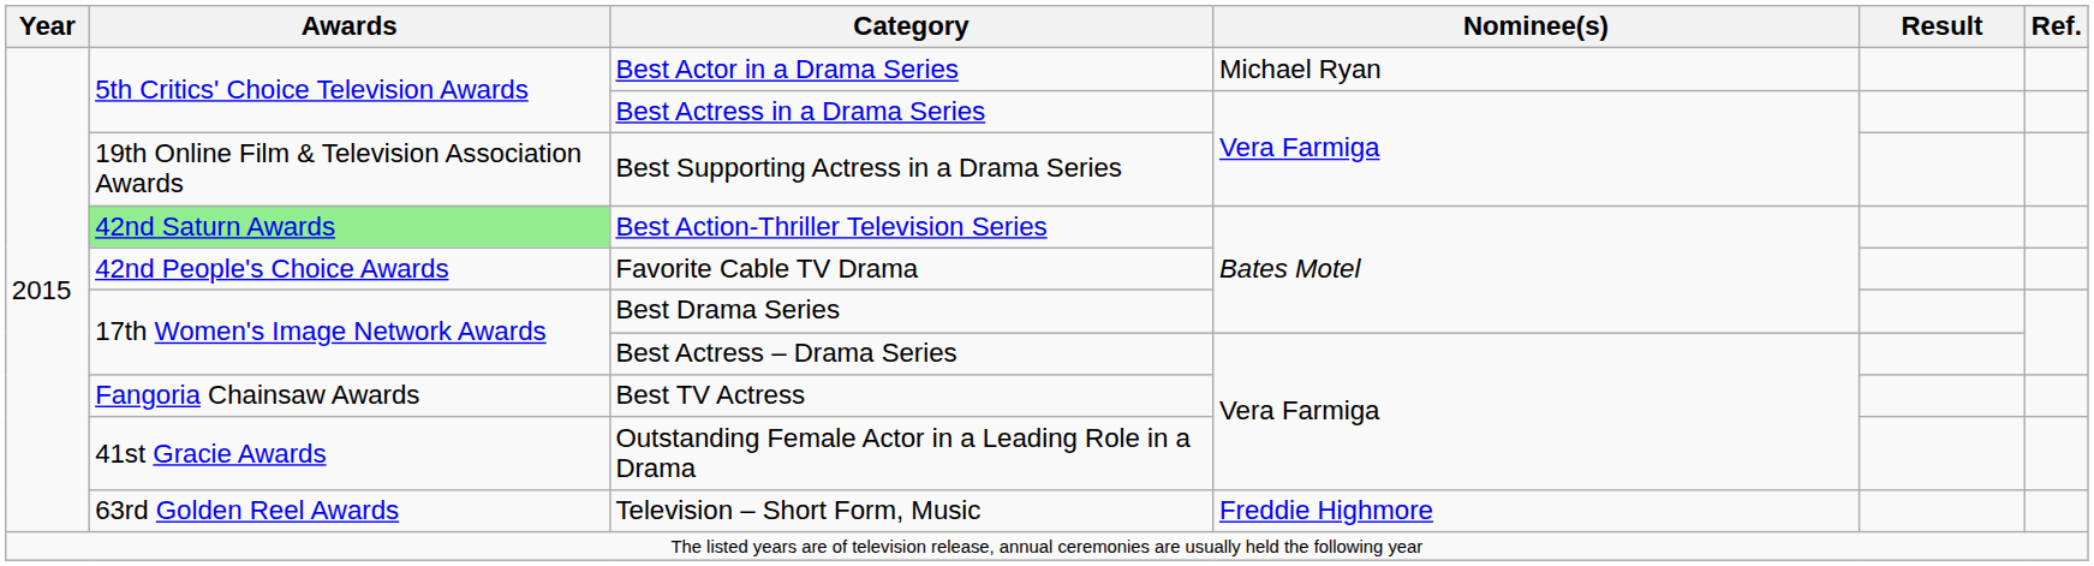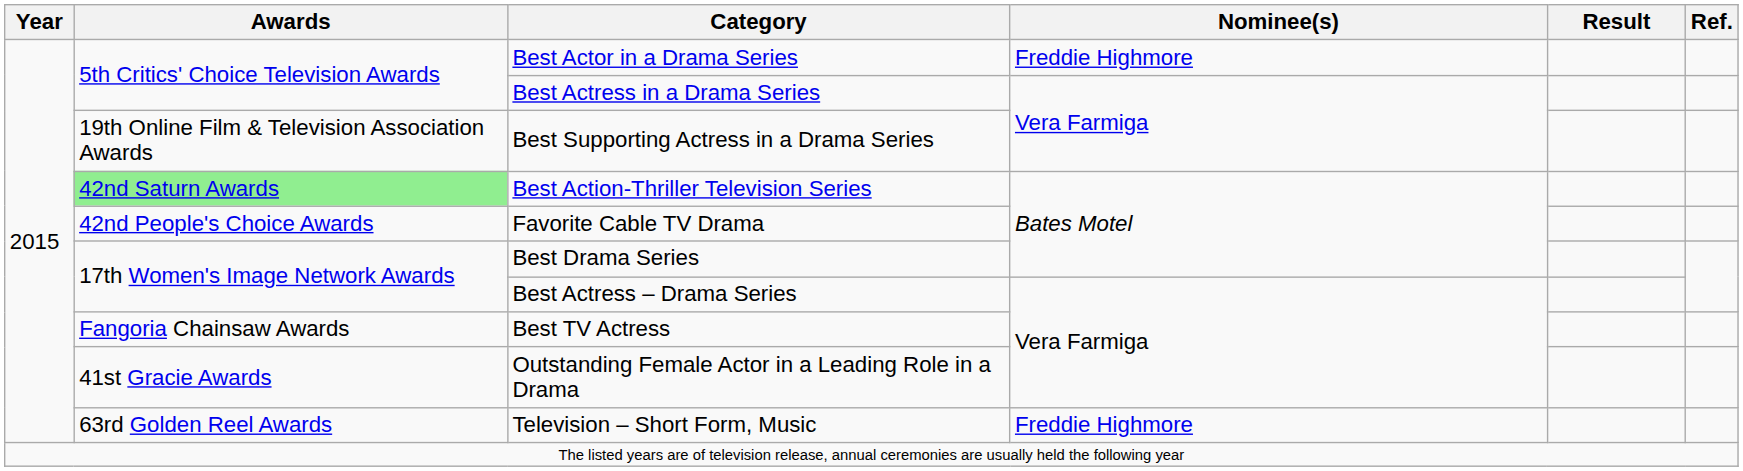Best Actor in a Drama Series | Nominee(s): Michael Ryan -> Freddie Highmore
